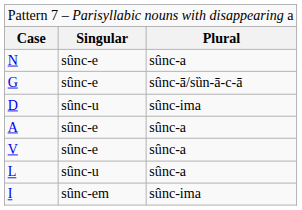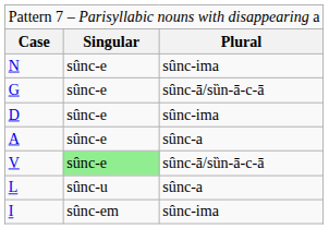N | column 3: sûnc-a -> sûnc-ima
D | column 2: sûnc-u -> sûnc-e
V | column 2: no background -> lightgreen background
V | column 3: sûnc-a -> sûnc-ā/sȕn-ā-c-ā
